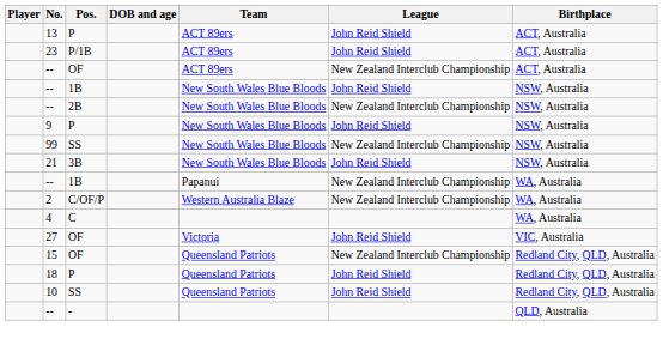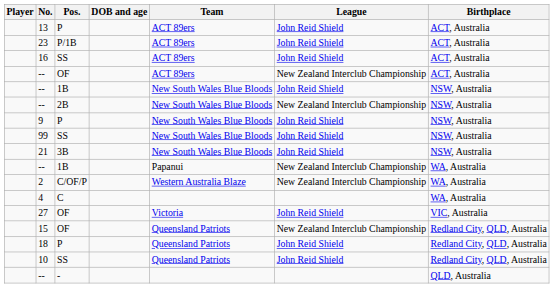+ row: 16 | SS | ACT 89ers | John Reid Shield | ACT, Australia
99 | League: New Zealand Interclub Championship -> John Reid Shield
